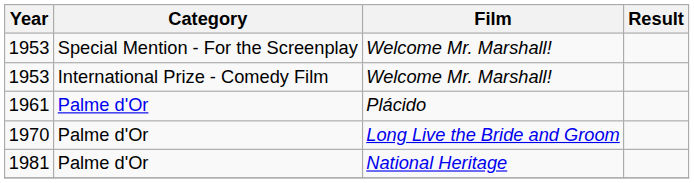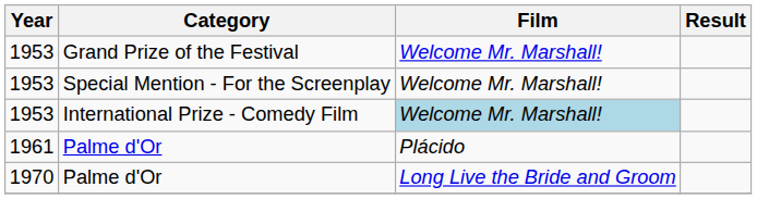+ row: 1953 | Grand Prize of the Festival | Welcome Mr. Marshall!
1953 / International Prize - Comedy Film | Film: no background -> lightblue background
- row: 1981 | Palme d'Or | National Heritage
